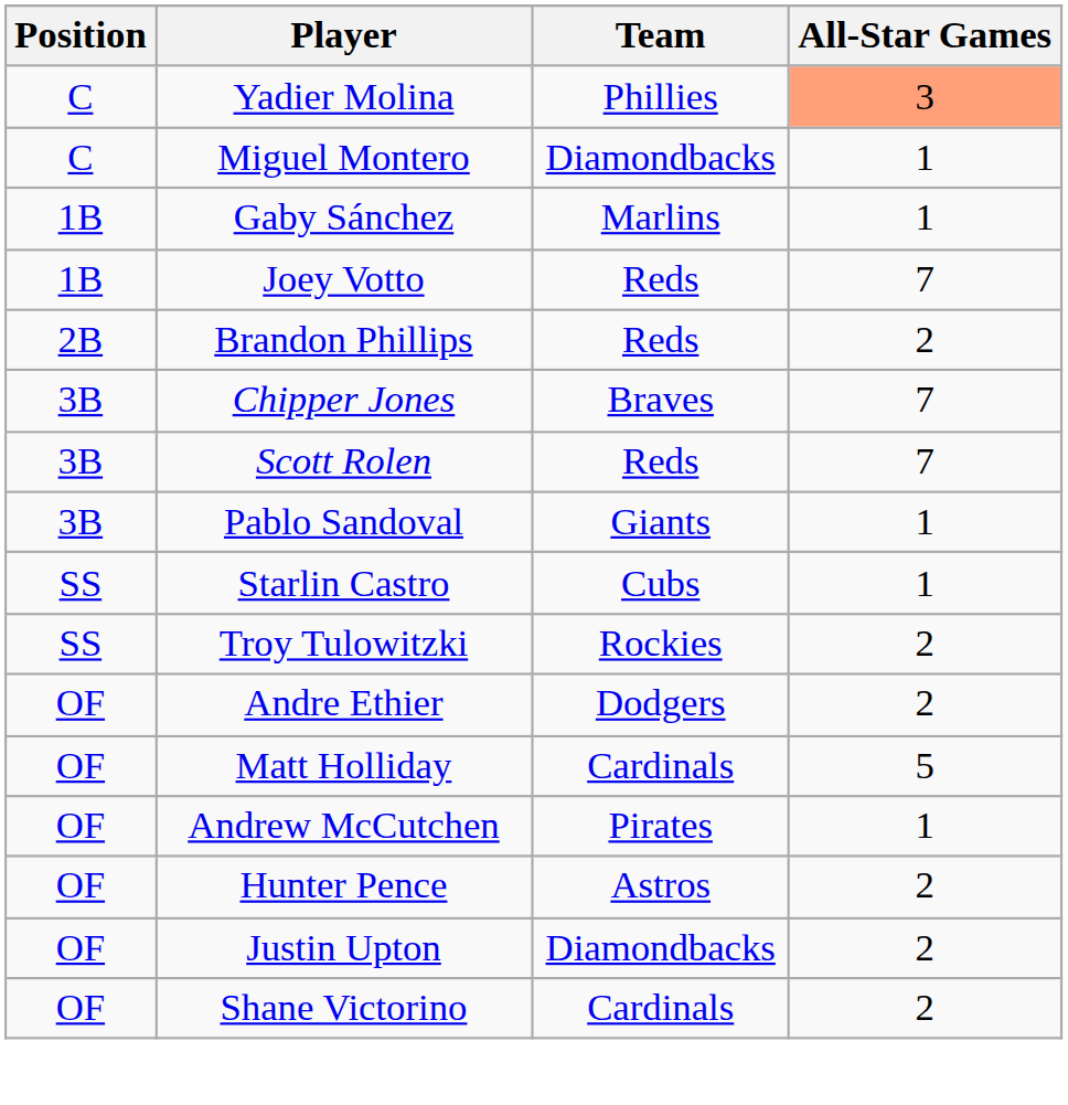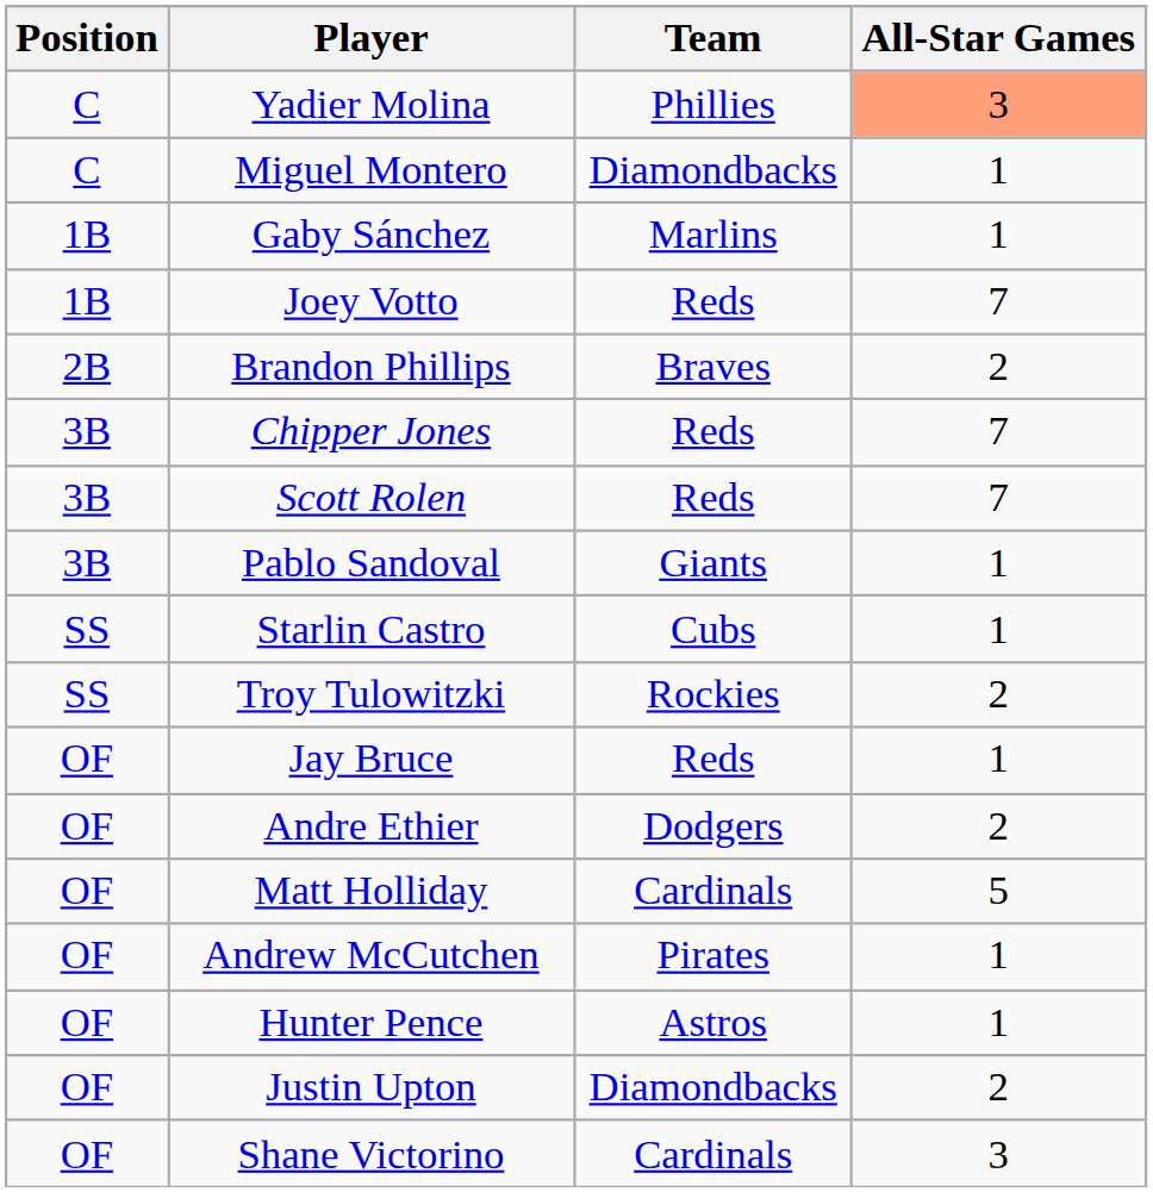Brandon Phillips | Team: Reds -> Braves
Chipper Jones | Team: Braves -> Reds
+ row: OF | Jay Bruce | Reds | 1
Hunter Pence | All-Star Games: 2 -> 1
Shane Victorino | All-Star Games: 2 -> 3
